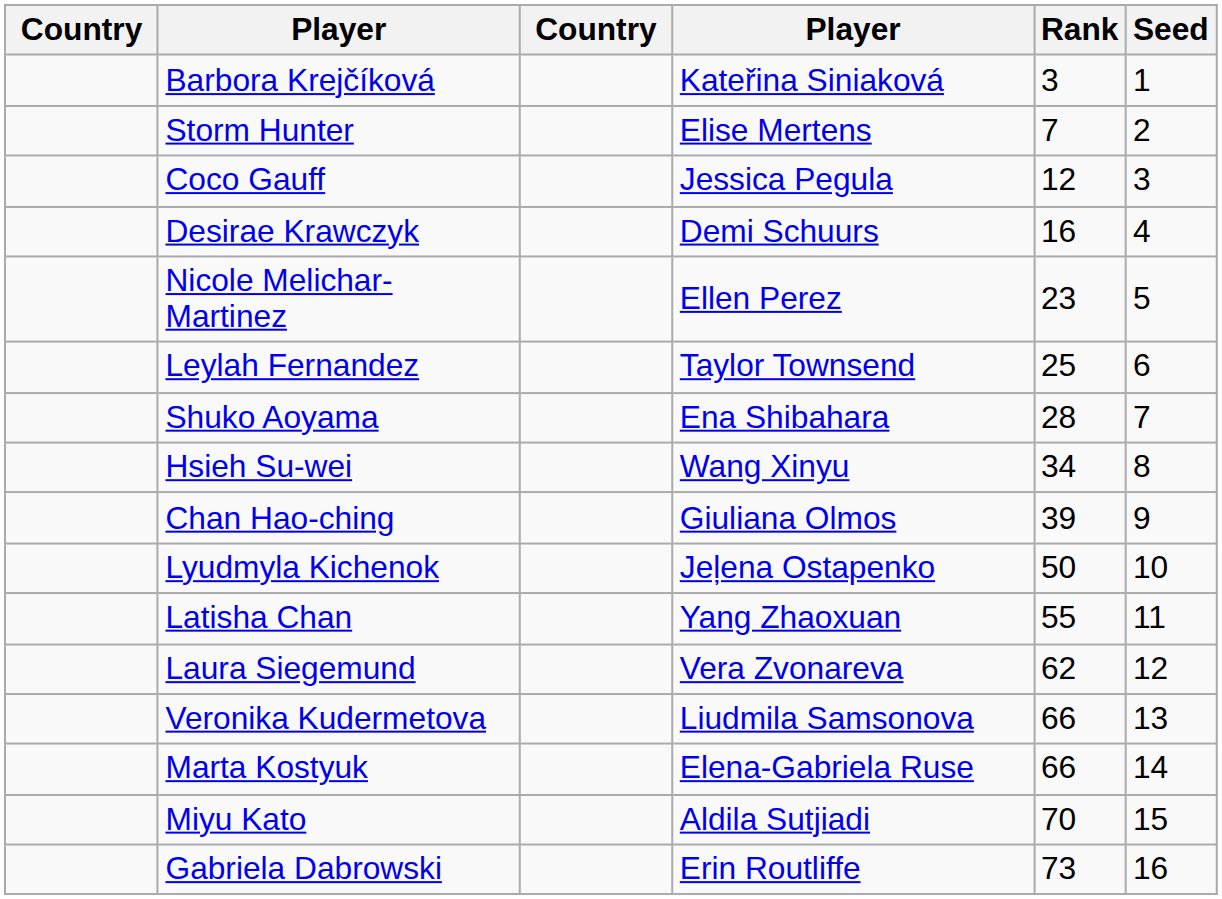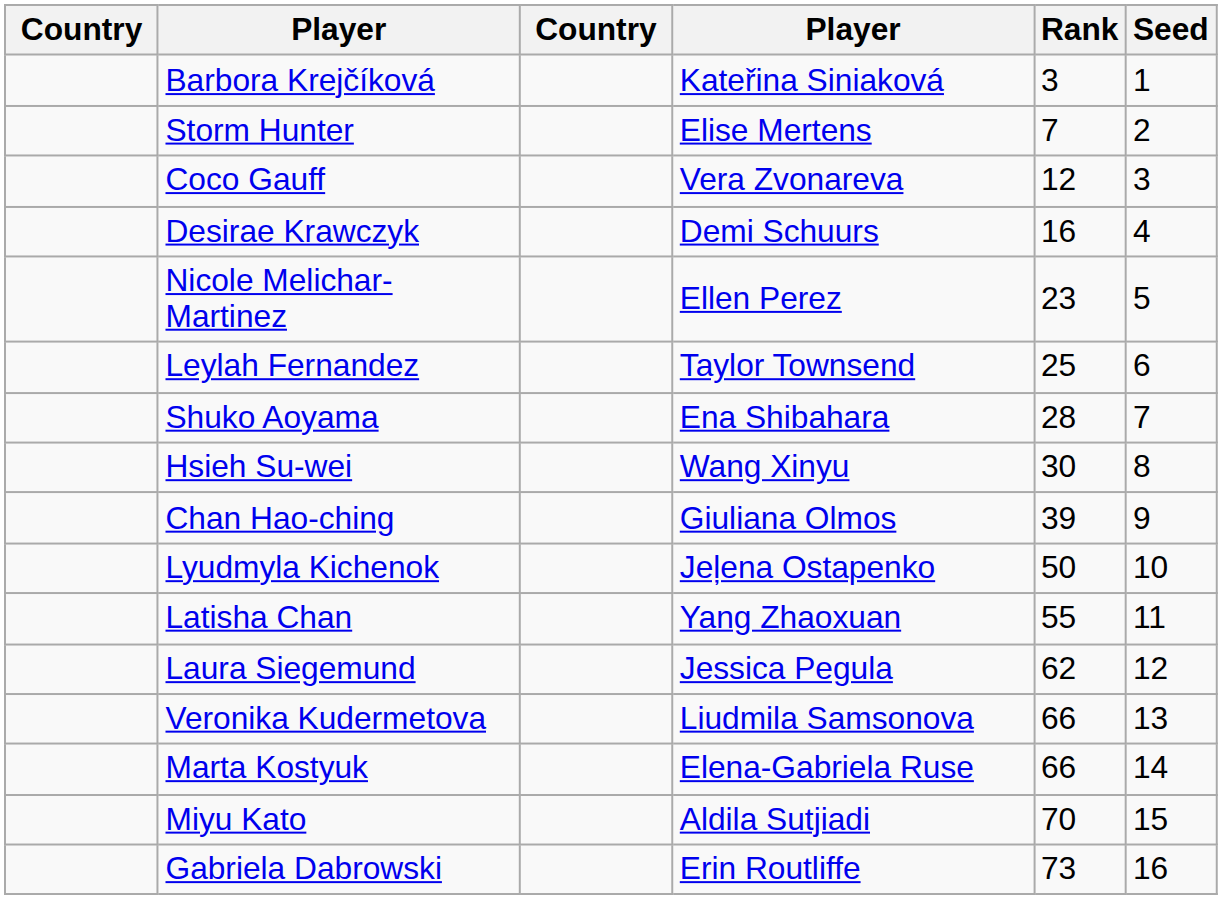Coco Gauff | column 4: Jessica Pegula -> Vera Zvonareva
Hsieh Su-wei | Rank: 34 -> 30
Laura Siegemund | column 4: Vera Zvonareva -> Jessica Pegula
